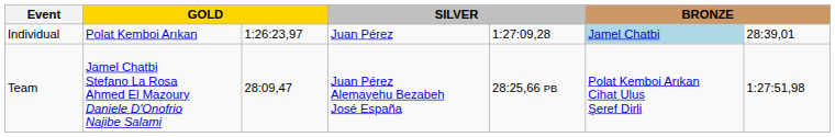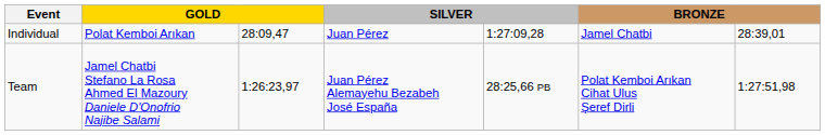Individual | column 3: 1:26:23,97 -> 28:09,47
Individual | column 6: lightblue background -> no background
Team | column 3: 28:09,47 -> 1:26:23,97
